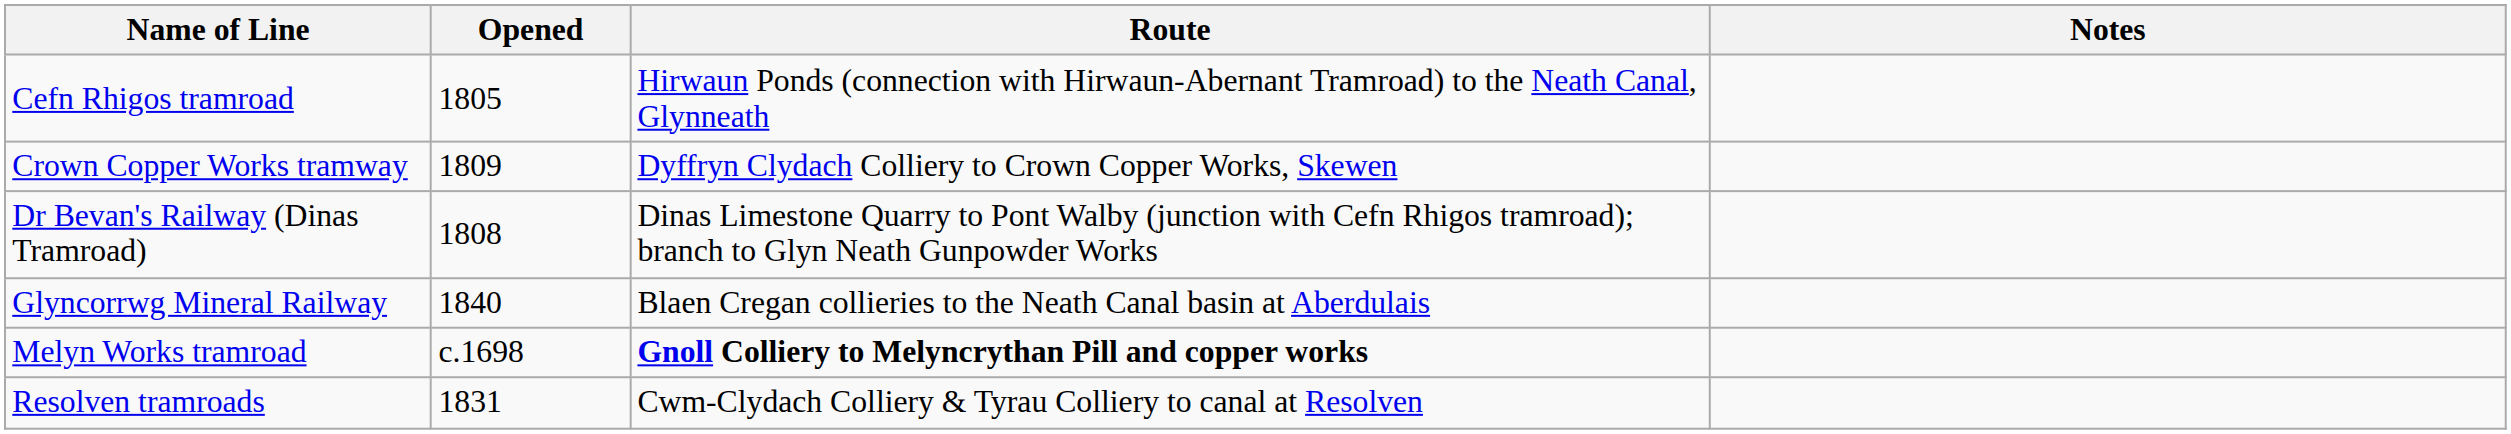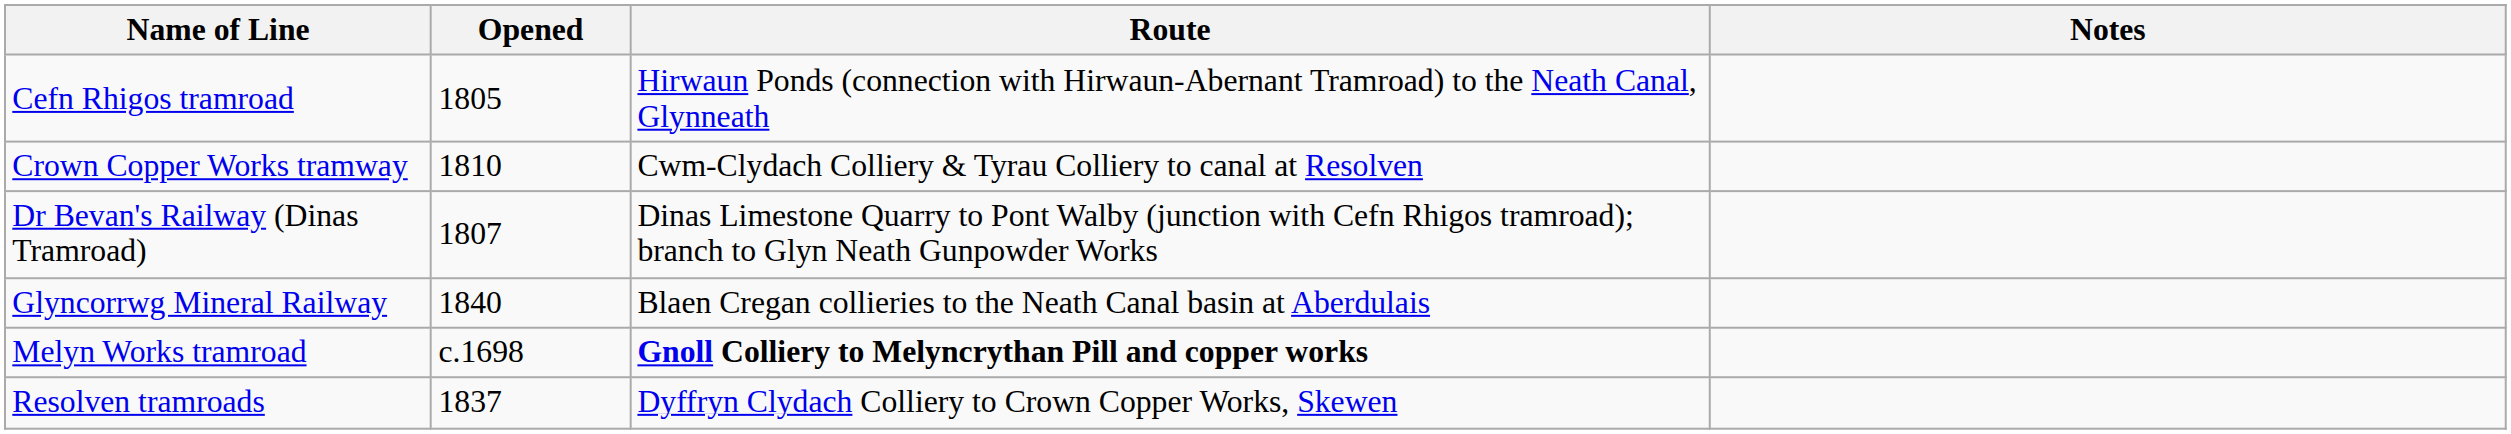Crown Copper Works tramway | Opened: 1809 -> 1810
Crown Copper Works tramway | Route: Dyffryn Clydach Colliery to Crown Copper Works, Skewen -> Cwm-Clydach Colliery & Tyrau Colliery to canal at Resolven
Dr Bevan's Railway (Dinas Tramroad) | Opened: 1808 -> 1807
Resolven tramroads | Opened: 1831 -> 1837
Resolven tramroads | Route: Cwm-Clydach Colliery & Tyrau Colliery to canal at Resolven -> Dyffryn Clydach Colliery to Crown Copper Works, Skewen
